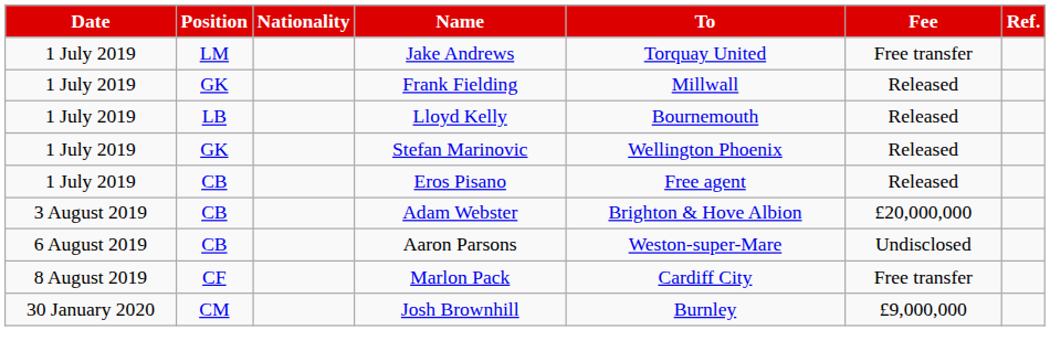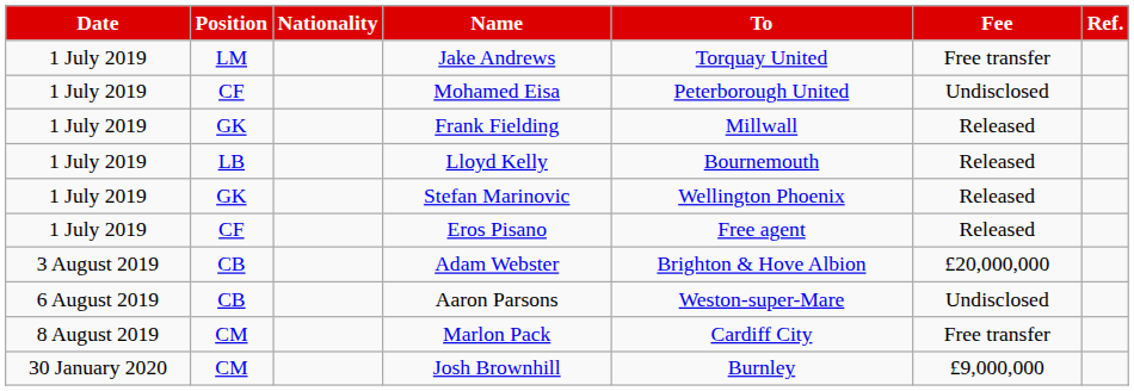+ row: 1 July 2019 | CF | Mohamed Eisa | Peterborough United | Undisclosed
Eros Pisano | Position: CB -> CF
Marlon Pack | Position: CF -> CM
